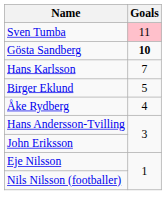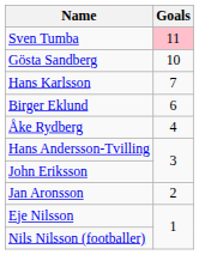Gösta Sandberg | Goals: bold -> normal
Birger Eklund | Goals: 5 -> 6
+ row: Jan Aronsson | 2
